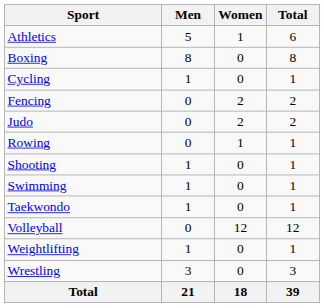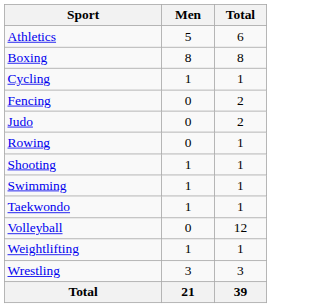- column: Women | 1 | 0 | 0 | 2 | 2 | 1 | 0 | 0 | 0 | 12 | 0 | 0 | 18
